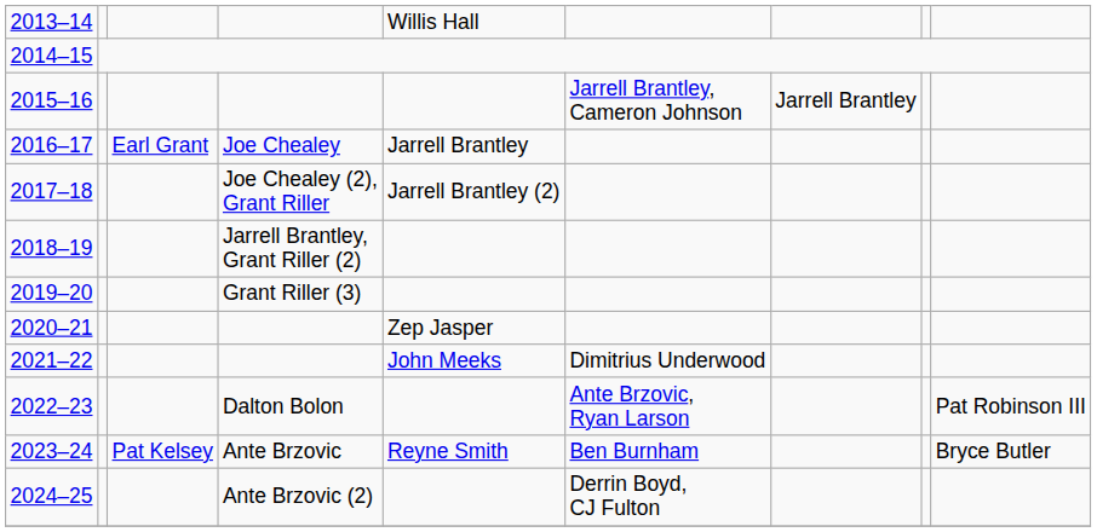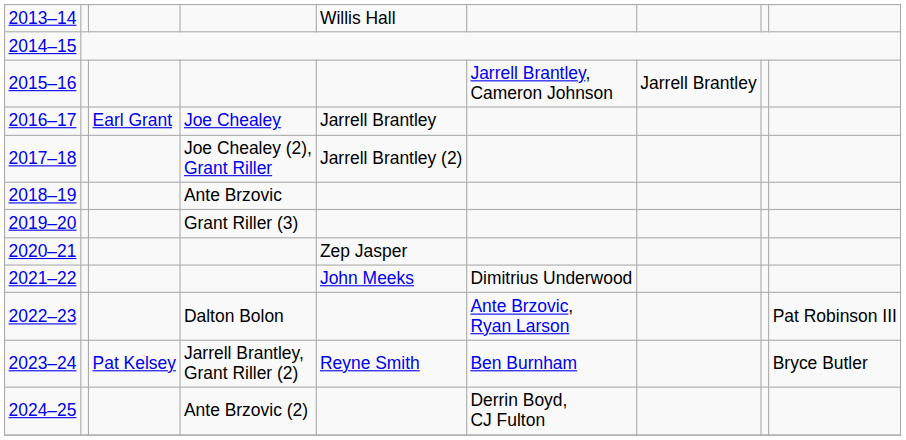2018–19 | column 4: Jarrell Brantley, Grant Riller (2) -> Ante Brzovic
2023–24 | column 4: Ante Brzovic -> Jarrell Brantley, Grant Riller (2)
